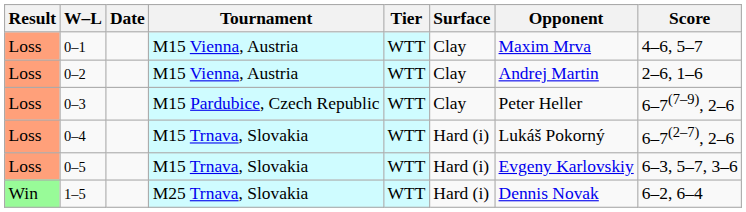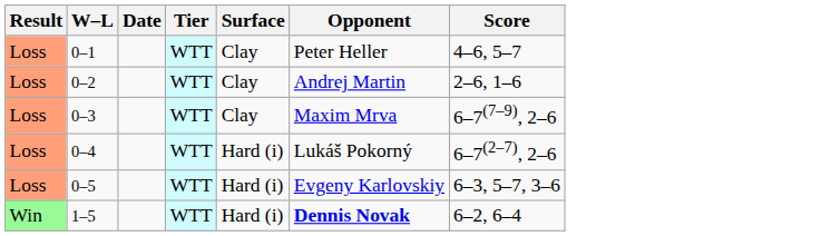- column: Tournament | M15 Vienna, Austria | M15 Vienna, Austria | M15 Pardubice, Czech Republic | M15 Trnava, Slovakia | M15 Trnava, Slovakia | M25 Trnava, Slovakia
0–1 | Opponent: Maxim Mrva -> Peter Heller
0–3 | Opponent: Peter Heller -> Maxim Mrva
1–5 | Opponent: normal -> bold
